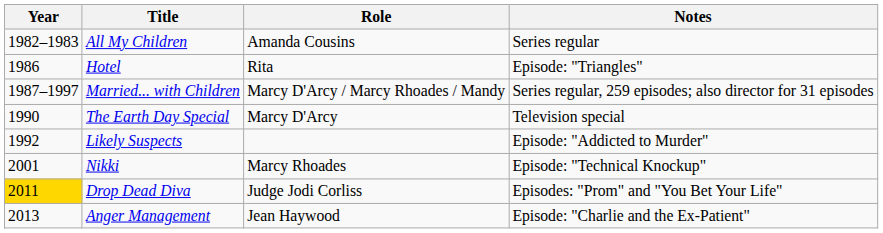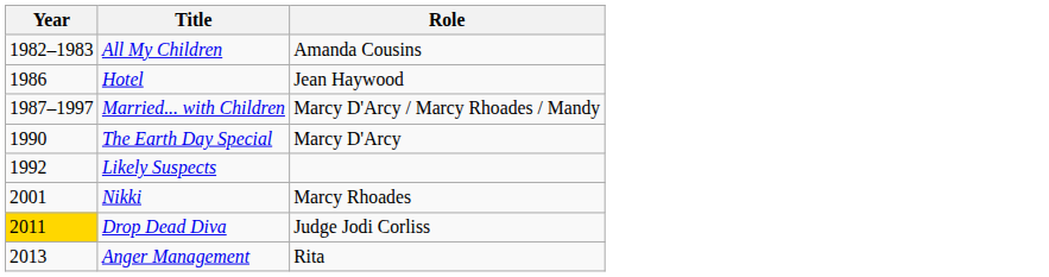- column: Notes | Series regular | Episode: "Triangles" | Series regular, 259 episodes; also director for 31 episodes | Television special | Episode: "Addicted to Murder" | Episode: "Technical Knockup" | Episodes: "Prom" and "You Bet Your Life" | Episode: "Charlie and the Ex-Patient"
Hotel | Role: Rita -> Jean Haywood
Anger Management | Role: Jean Haywood -> Rita
